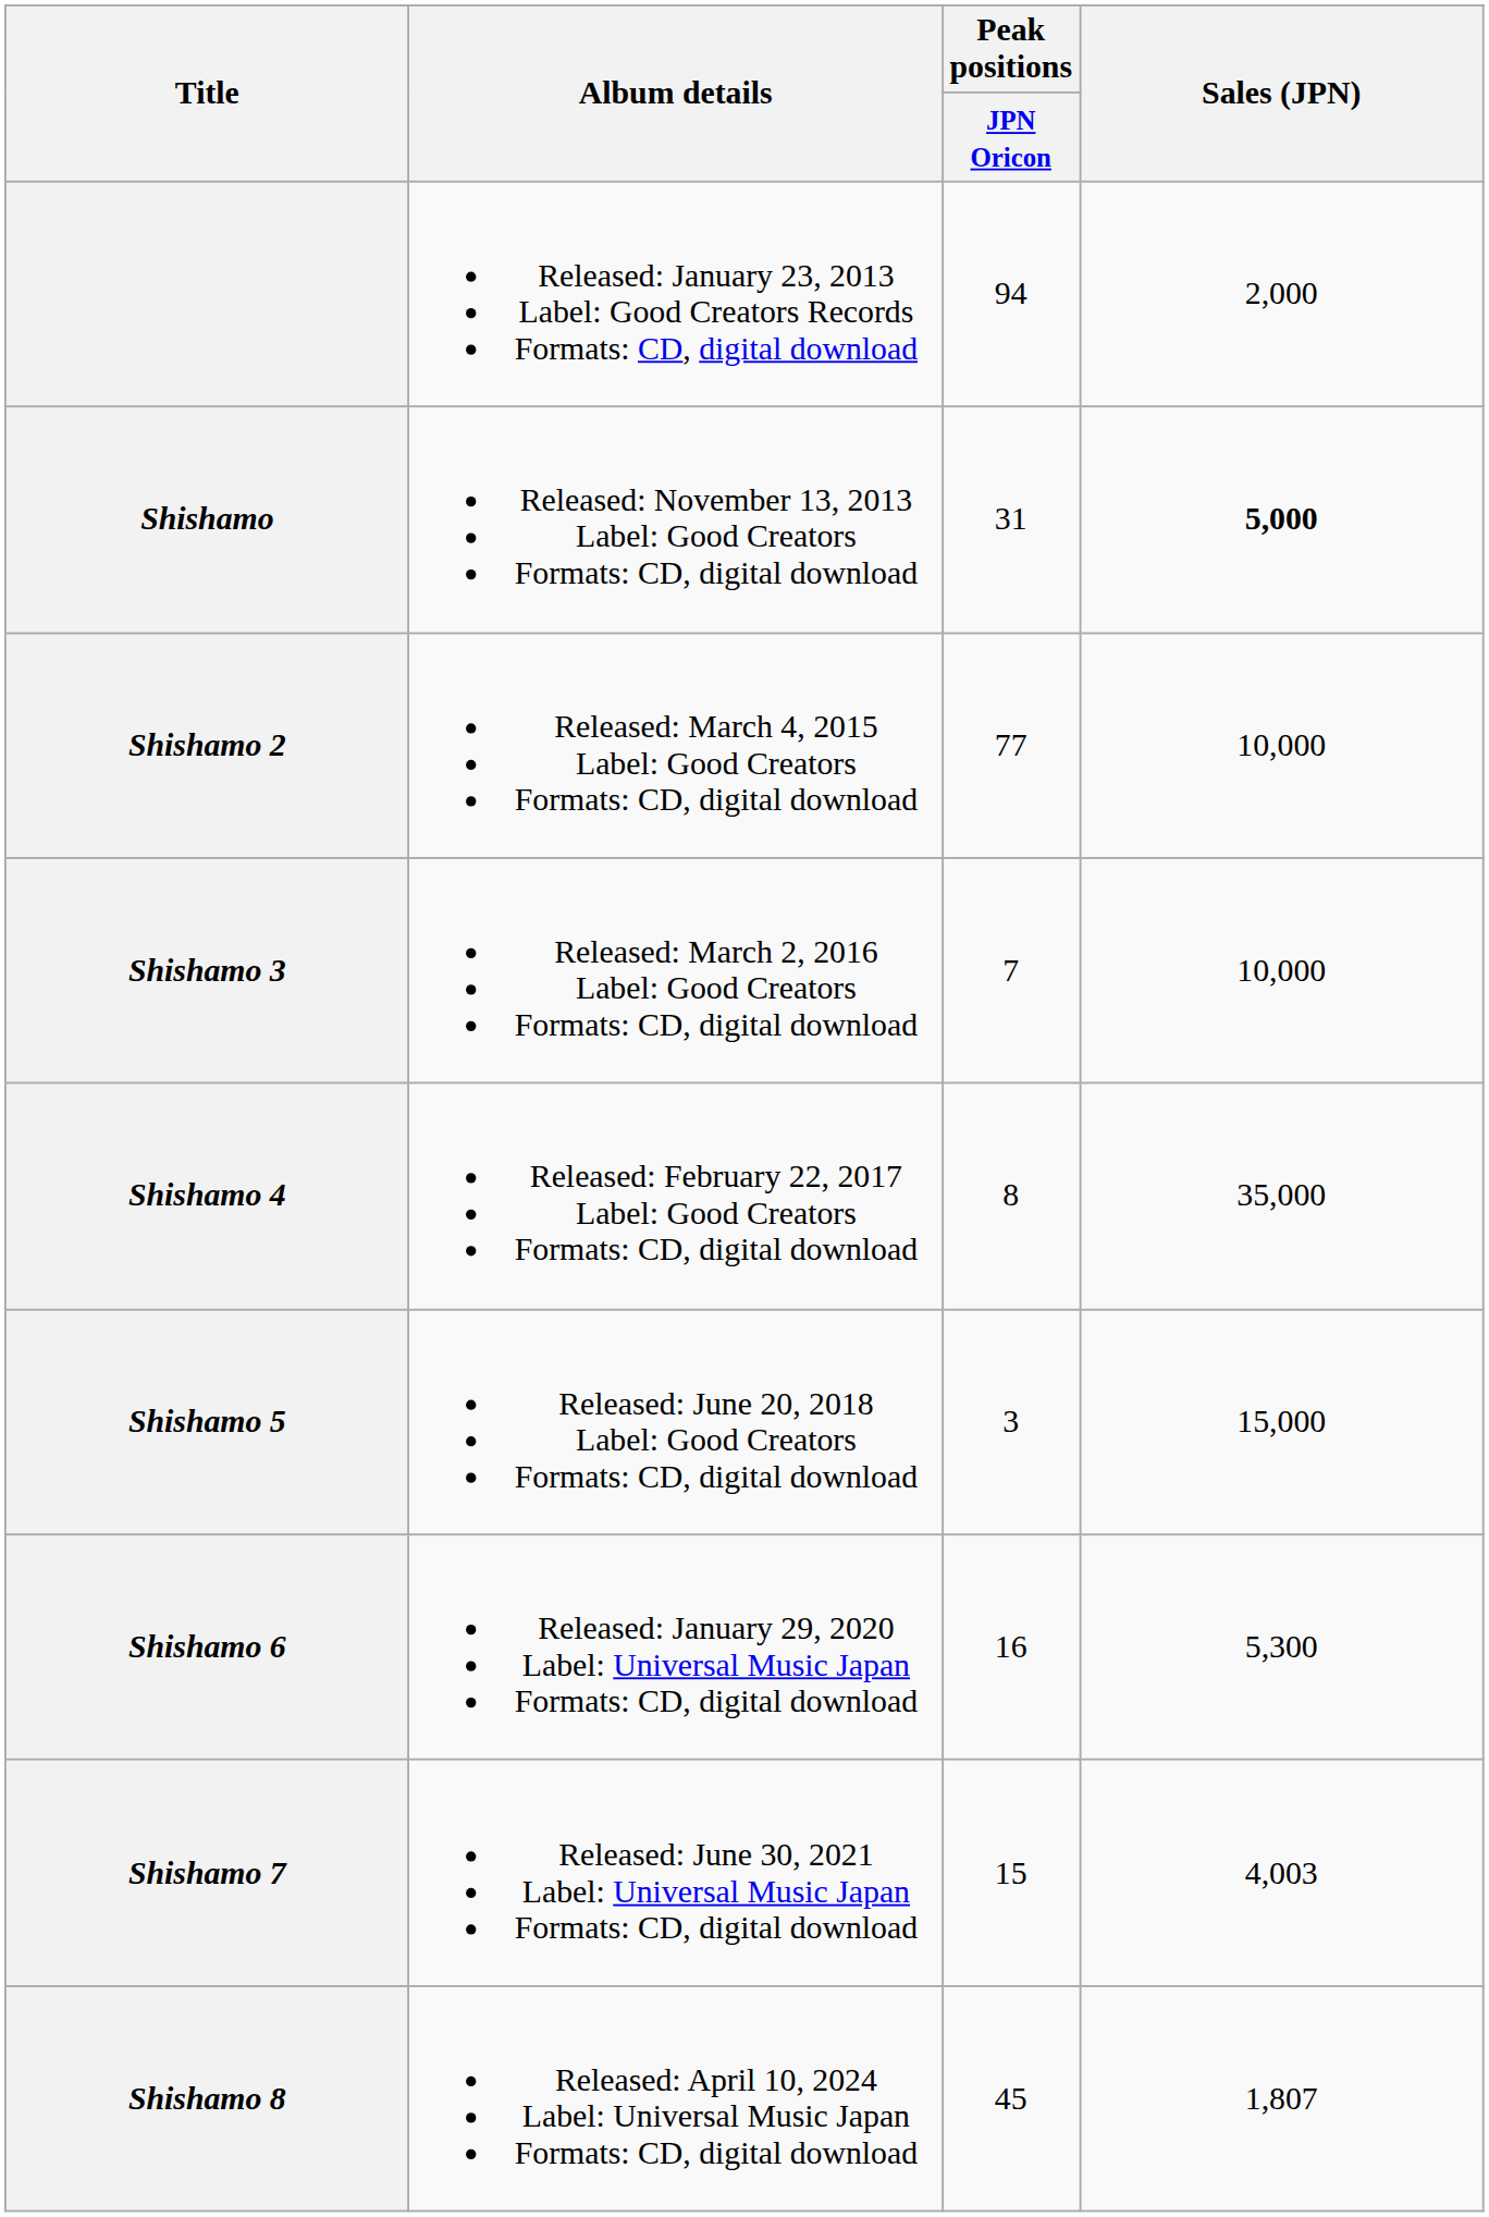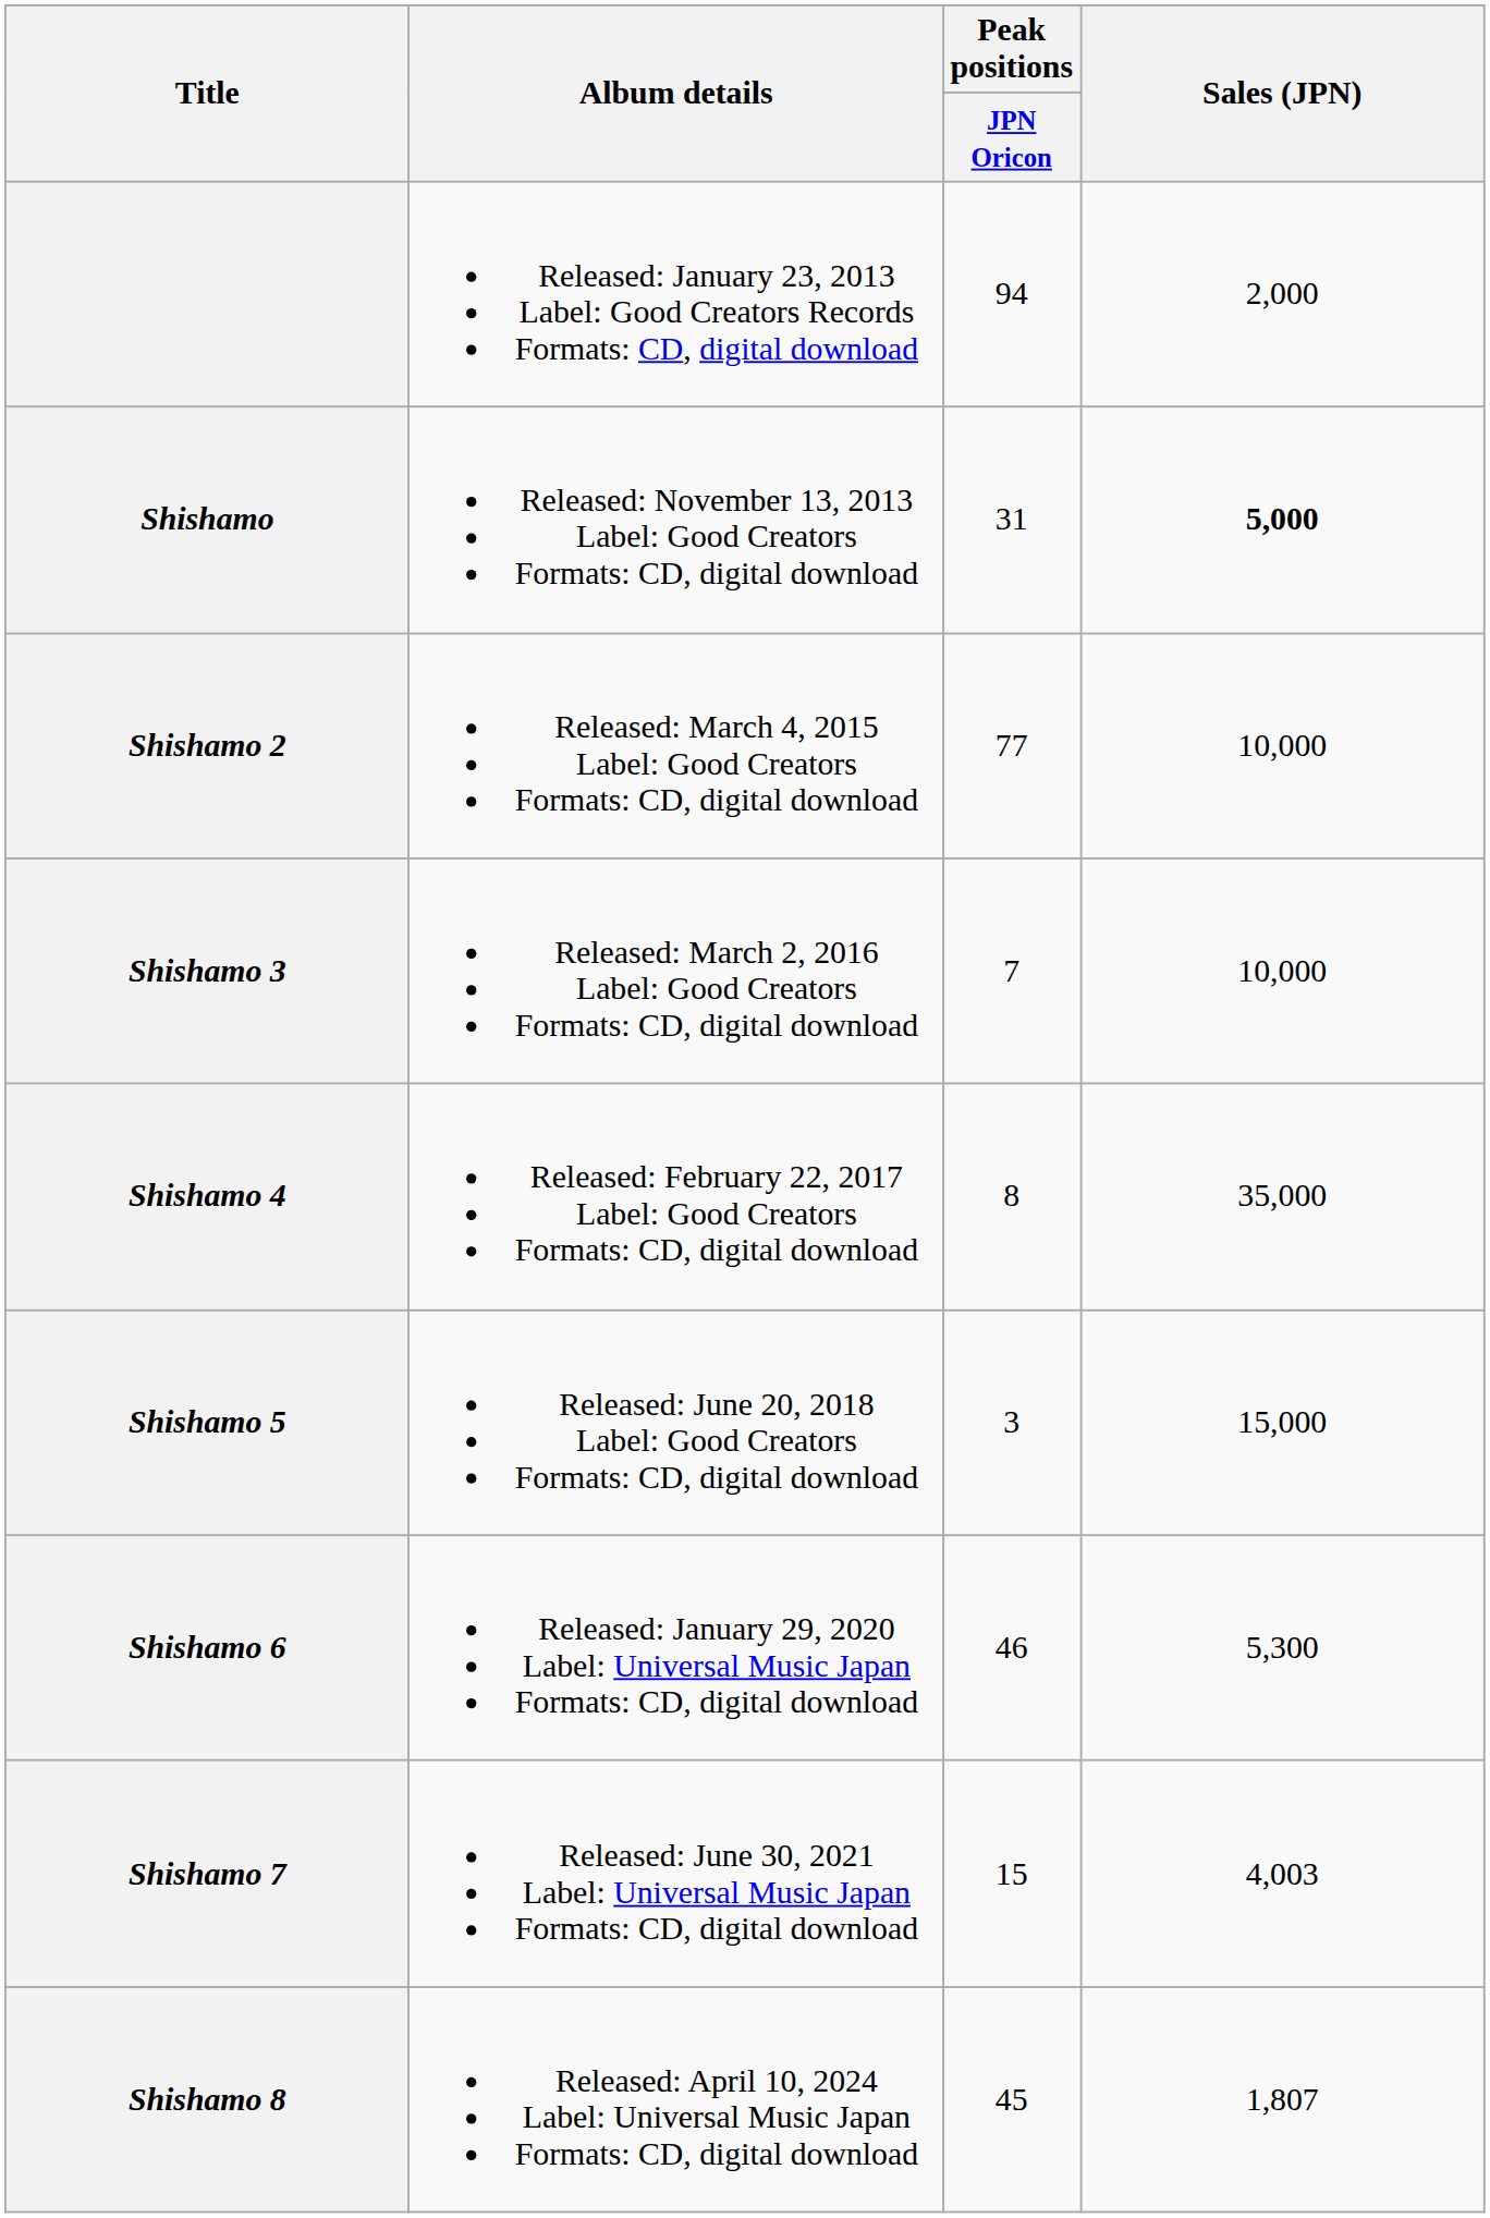Shishamo 6 | Peak positions / JPN Oricon: 16 -> 46
